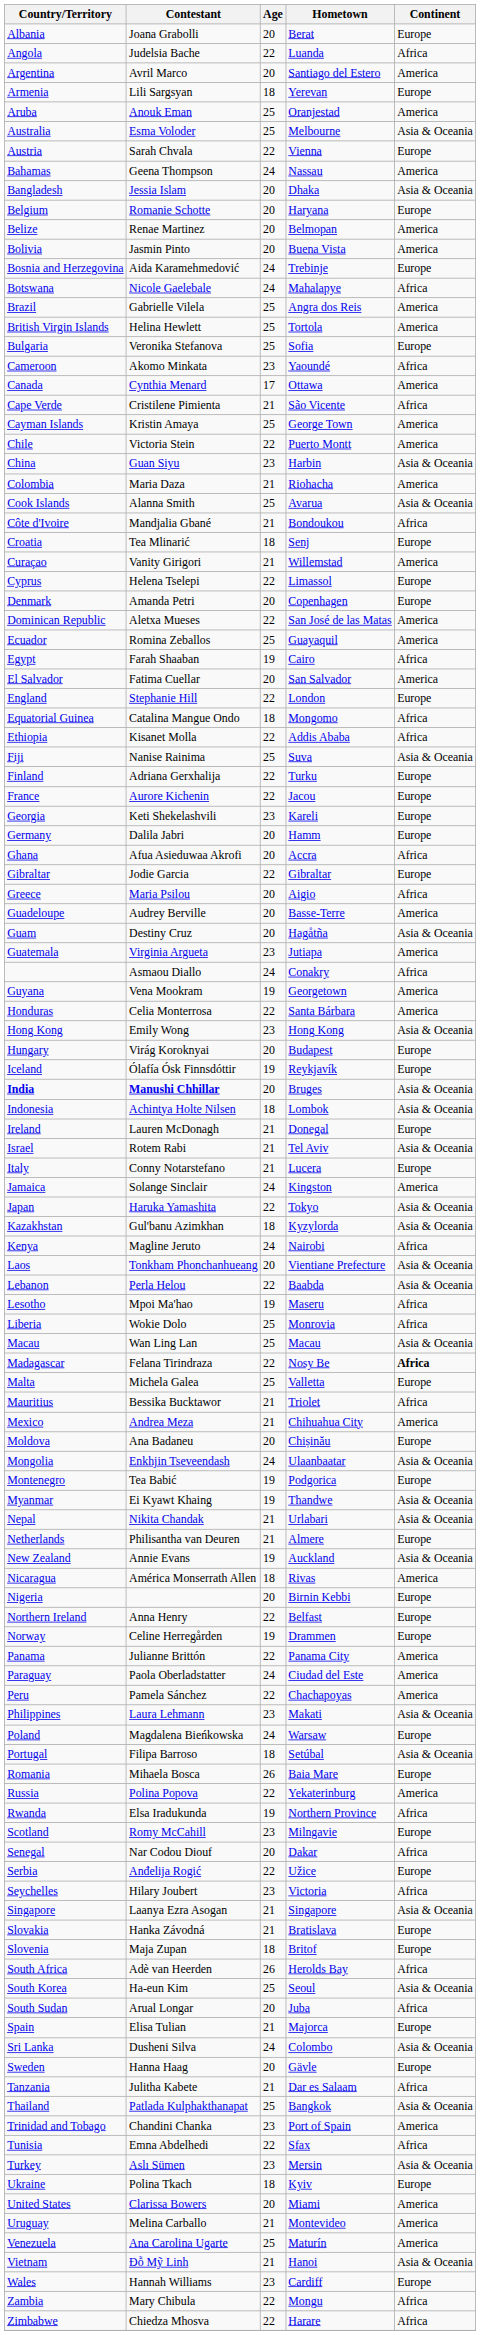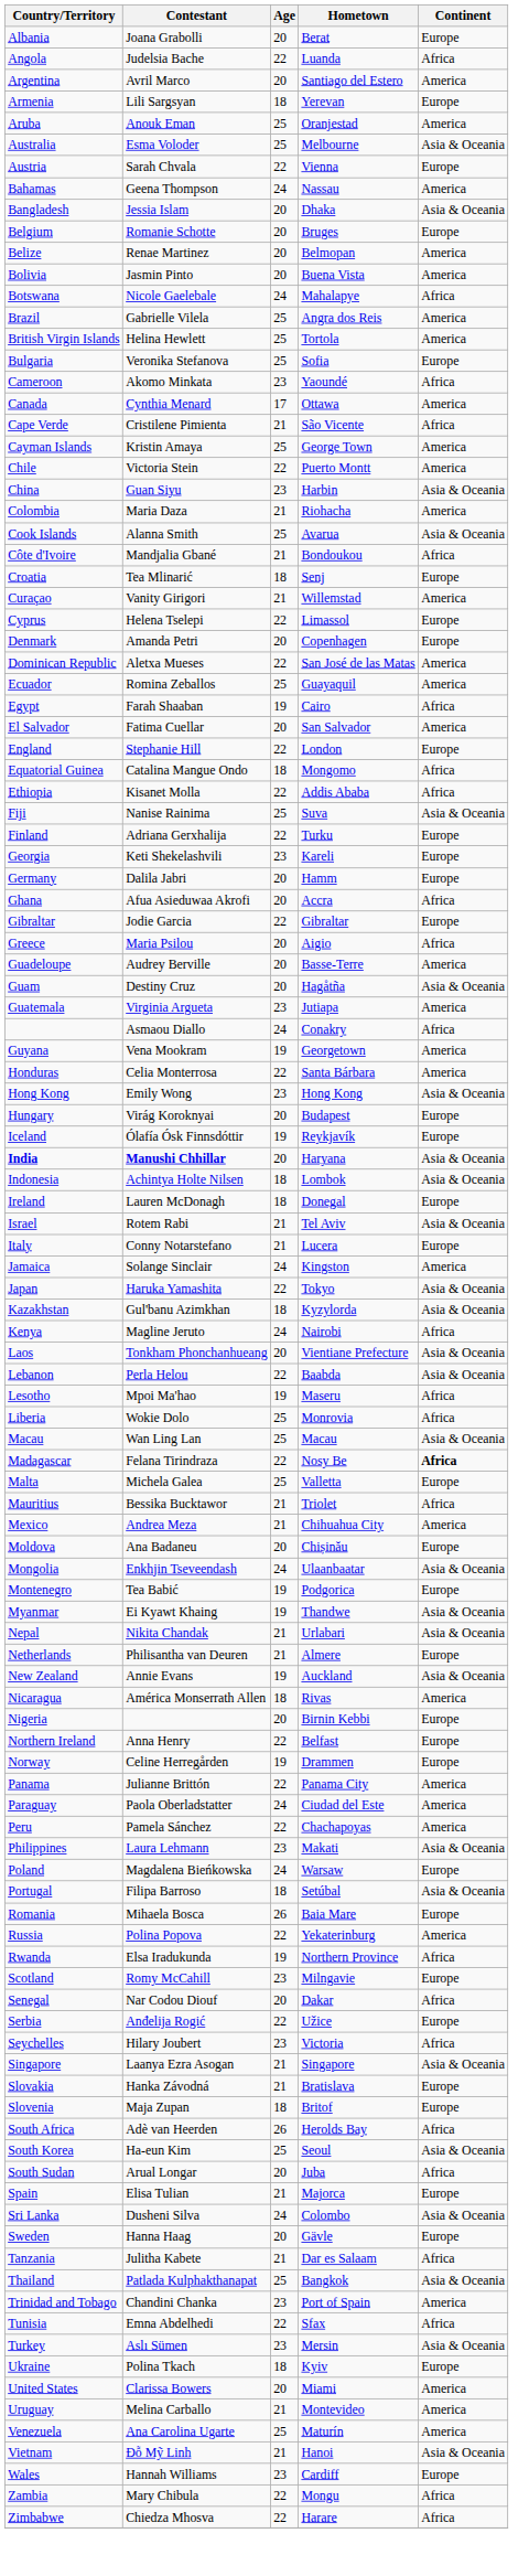Belgium | Hometown: Haryana -> Bruges
- row: Bosnia and Herzegovina | Aida Karamehmedović | 24 | Trebinje | Europe
- row: France | Aurore Kichenin | 22 | Jacou | Europe
India | Hometown: Bruges -> Haryana
Ireland | Age: 21 -> 18
